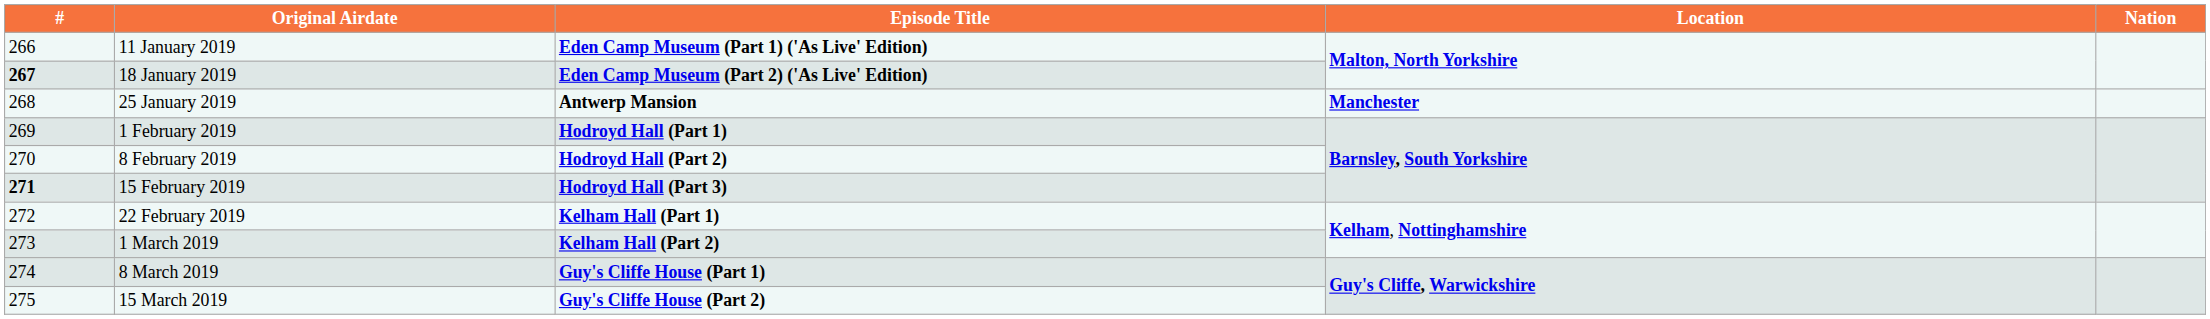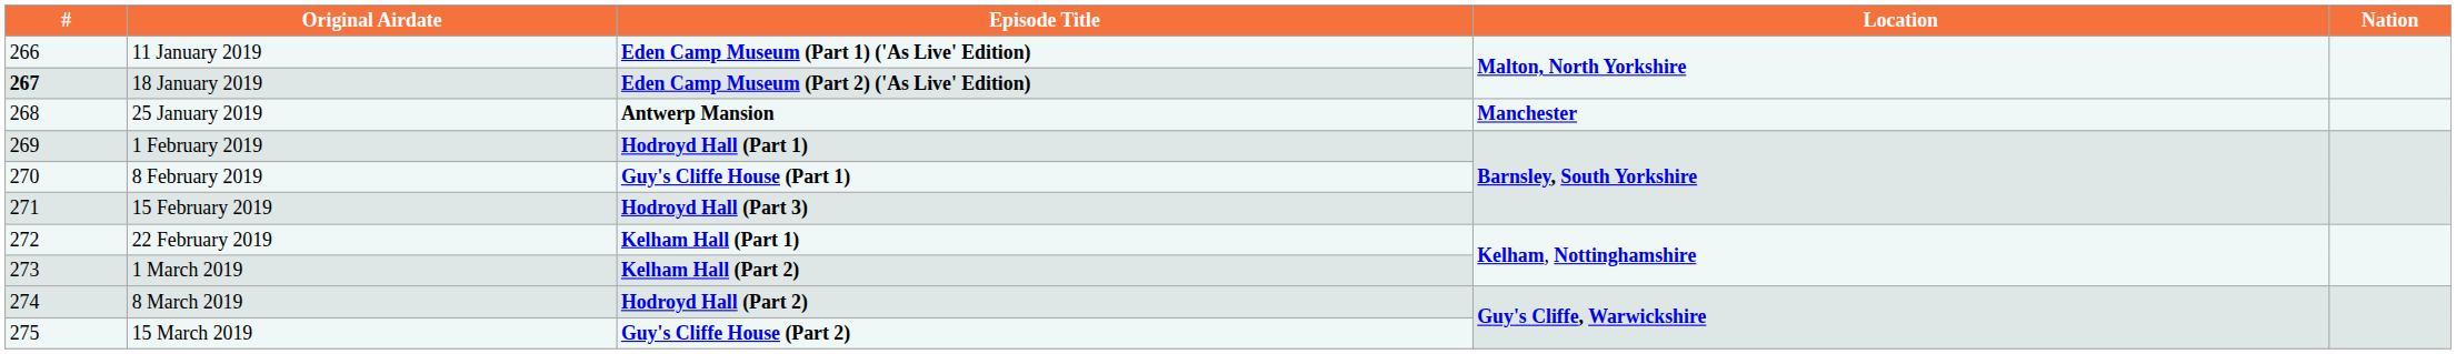8 February 2019 | Episode Title: Hodroyd Hall (Part 2) -> Guy's Cliffe House (Part 1)
15 February 2019 | #: bold -> normal
8 March 2019 | Episode Title: Guy's Cliffe House (Part 1) -> Hodroyd Hall (Part 2)
